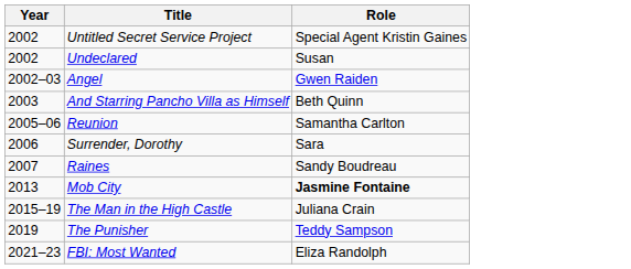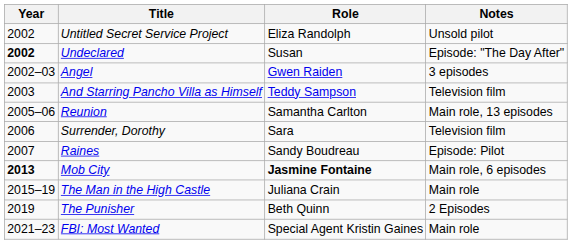+ column: Notes | Unsold pilot | Episode: "The Day After" | 3 episodes | Television film | Main role, 13 episodes | Television film | Episode: Pilot | Main role, 6 episodes | Main role | 2 Episodes | Main role
Untitled Secret Service Project | Role: Special Agent Kristin Gaines -> Eliza Randolph
Undeclared | Year: normal -> bold
And Starring Pancho Villa as Himself | Role: Beth Quinn -> Teddy Sampson
Mob City | Year: normal -> bold
The Punisher | Role: Teddy Sampson -> Beth Quinn
FBI: Most Wanted | Role: Eliza Randolph -> Special Agent Kristin Gaines
